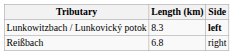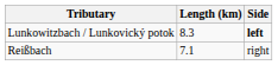Reißbach | Length (km): 6.8 -> 7.1
